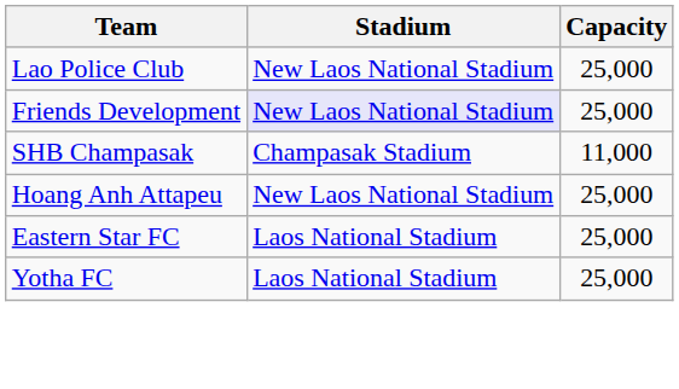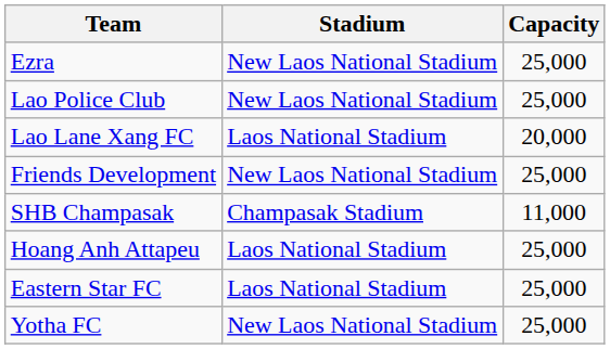+ row: Ezra | New Laos National Stadium | 25,000
+ row: Lao Lane Xang FC | Laos National Stadium | 20,000
Friends Development | Stadium: lavender background -> no background
Hoang Anh Attapeu | Stadium: New Laos National Stadium -> Laos National Stadium
Yotha FC | Stadium: Laos National Stadium -> New Laos National Stadium
